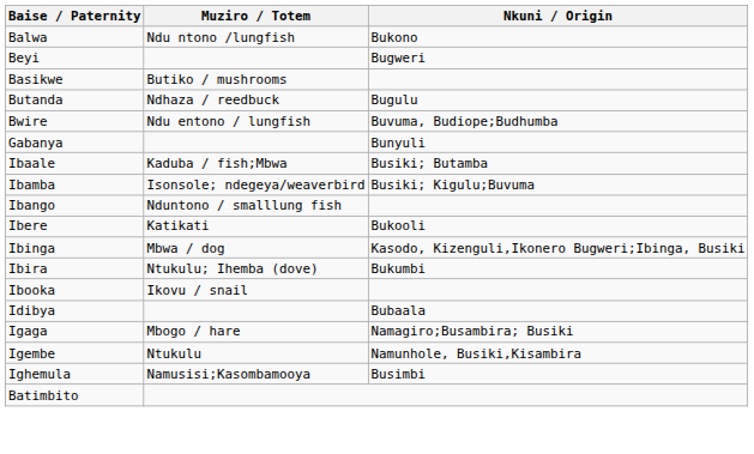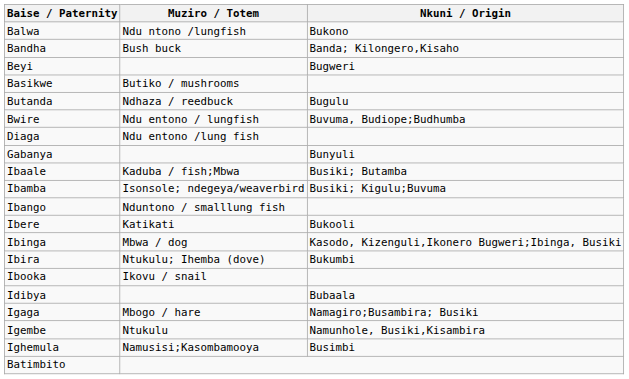+ row: Bandha | Bush buck | Banda; Kilongero,Kisaho
+ row: Diaga | Ndu entono /lung fish
